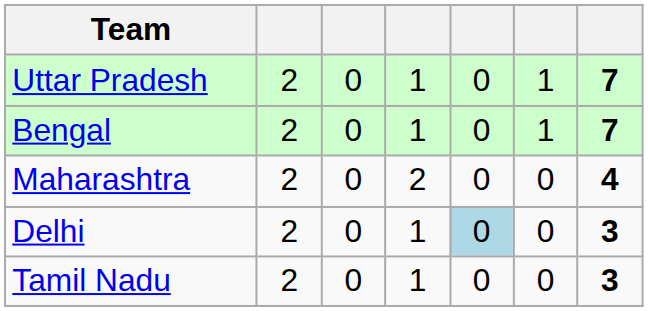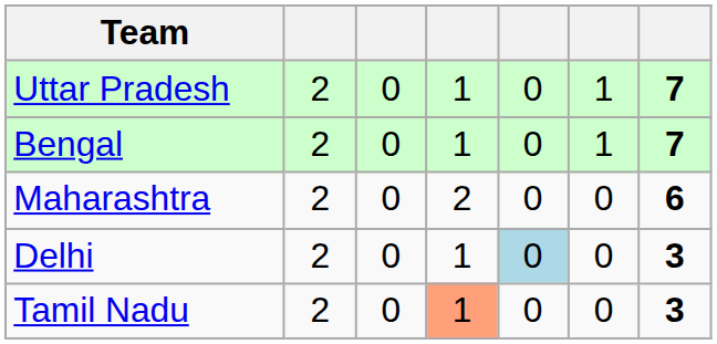Maharashtra | column 7: 4 -> 6
Tamil Nadu | column 4: no background -> lightsalmon background
